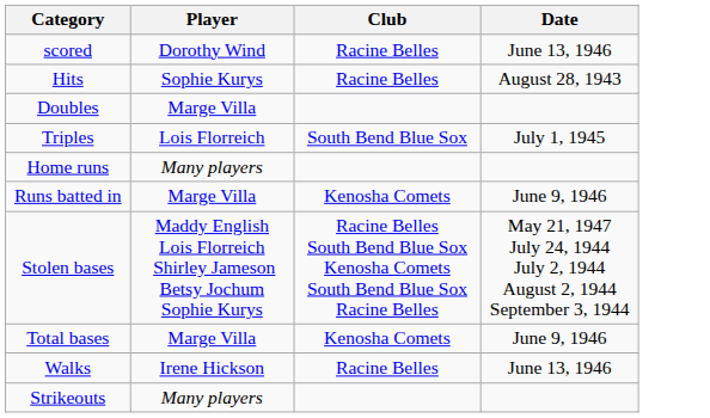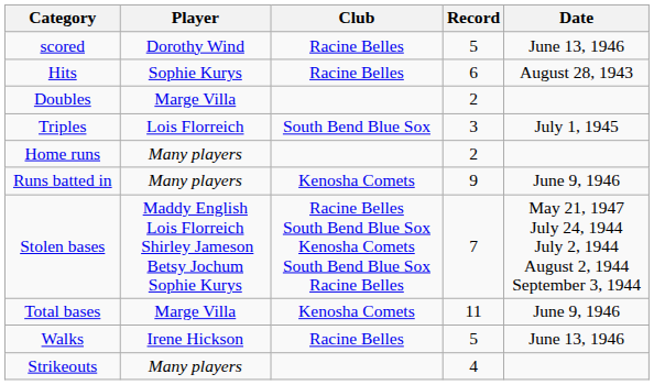+ column: Record | 5 | 6 | 2 | 3 | 2 | 9 | 7 | 11 | 5 | 4
Runs batted in | Player: Marge Villa -> Many players
